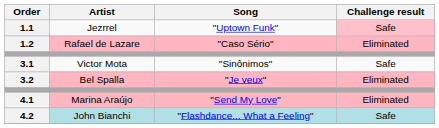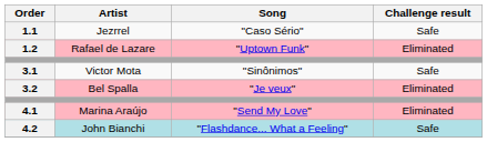1.1 | Song: "Uptown Funk" -> "Caso Sério"
1.1 | Challenge result: pink background -> no background
1.2 | Song: "Caso Sério" -> "Uptown Funk"
